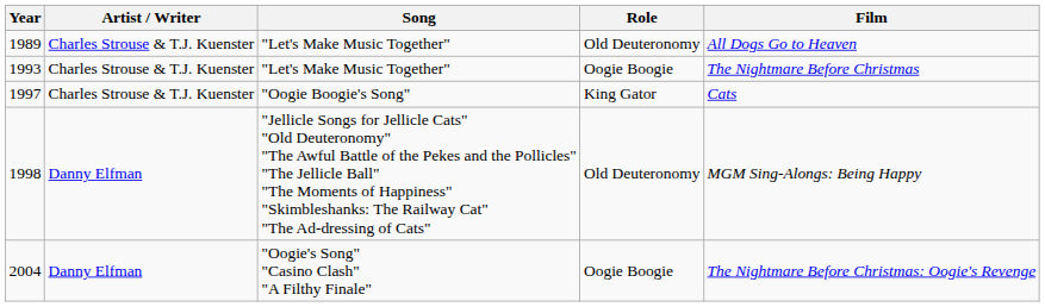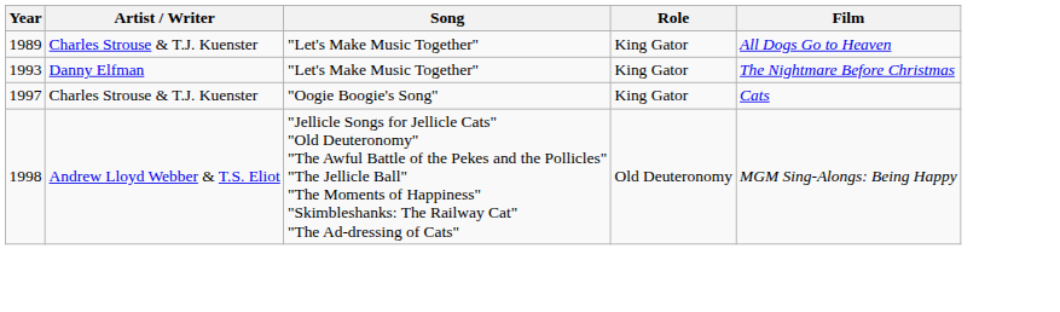1989 | Role: Old Deuteronomy -> King Gator
1993 | Artist / Writer: Charles Strouse & T.J. Kuenster -> Danny Elfman
1993 | Role: Oogie Boogie -> King Gator
1998 | Artist / Writer: Danny Elfman -> Andrew Lloyd Webber & T.S. Eliot
- row: 2004 | Danny Elfman | "Oogie's Song" "Casino Clash" "A Filthy Finale" | Oogie Boogie | The Nightmare Before Christmas: Oogie's Revenge
